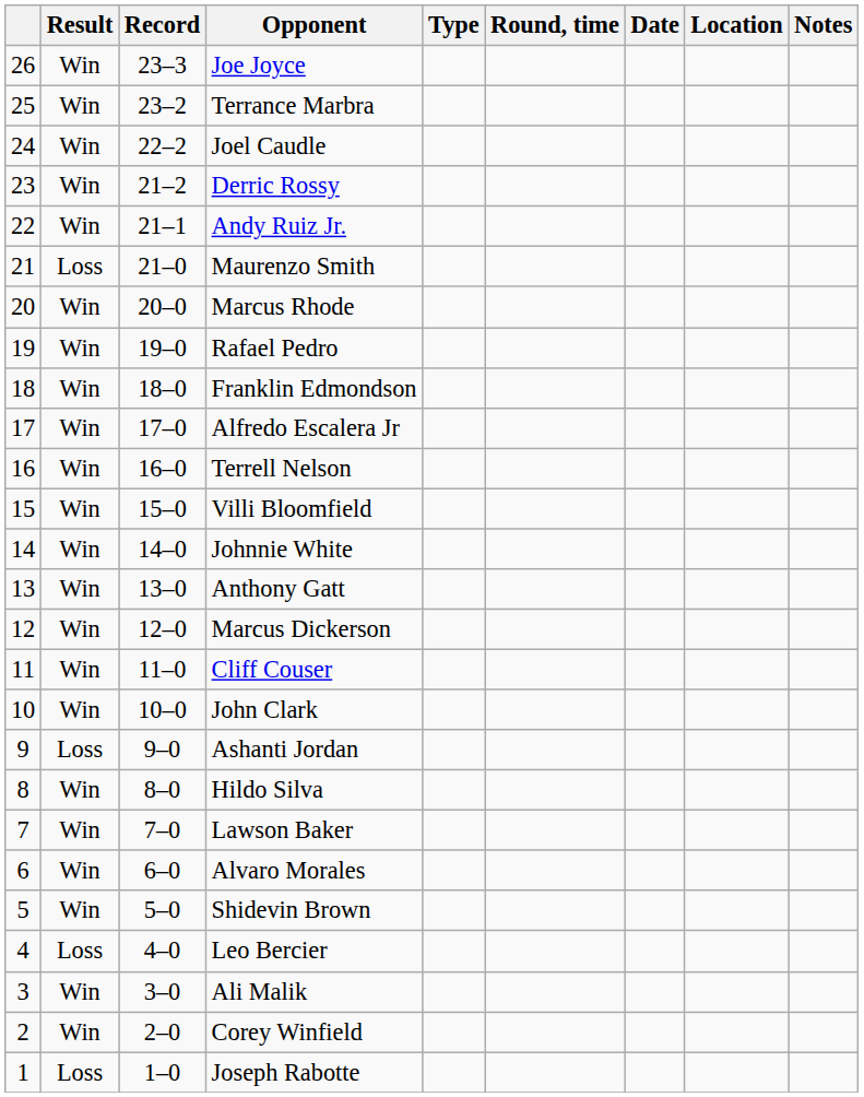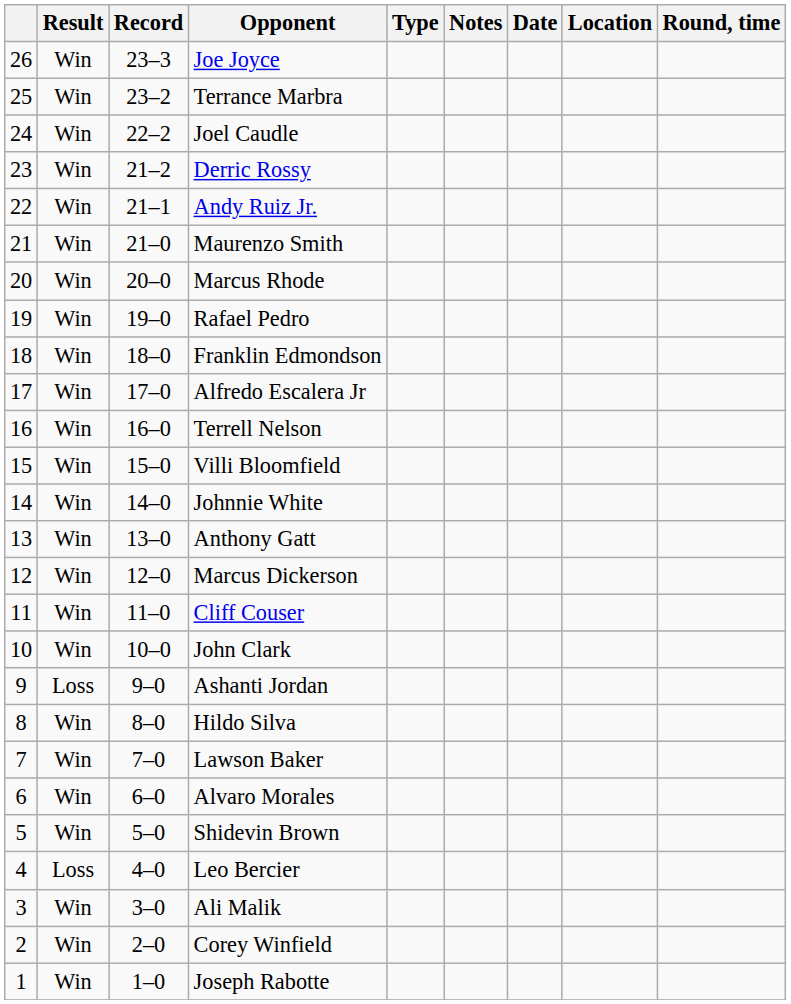columns swapped: Round, time <-> Notes
Maurenzo Smith | Result: Loss -> Win
Joseph Rabotte | Result: Loss -> Win
